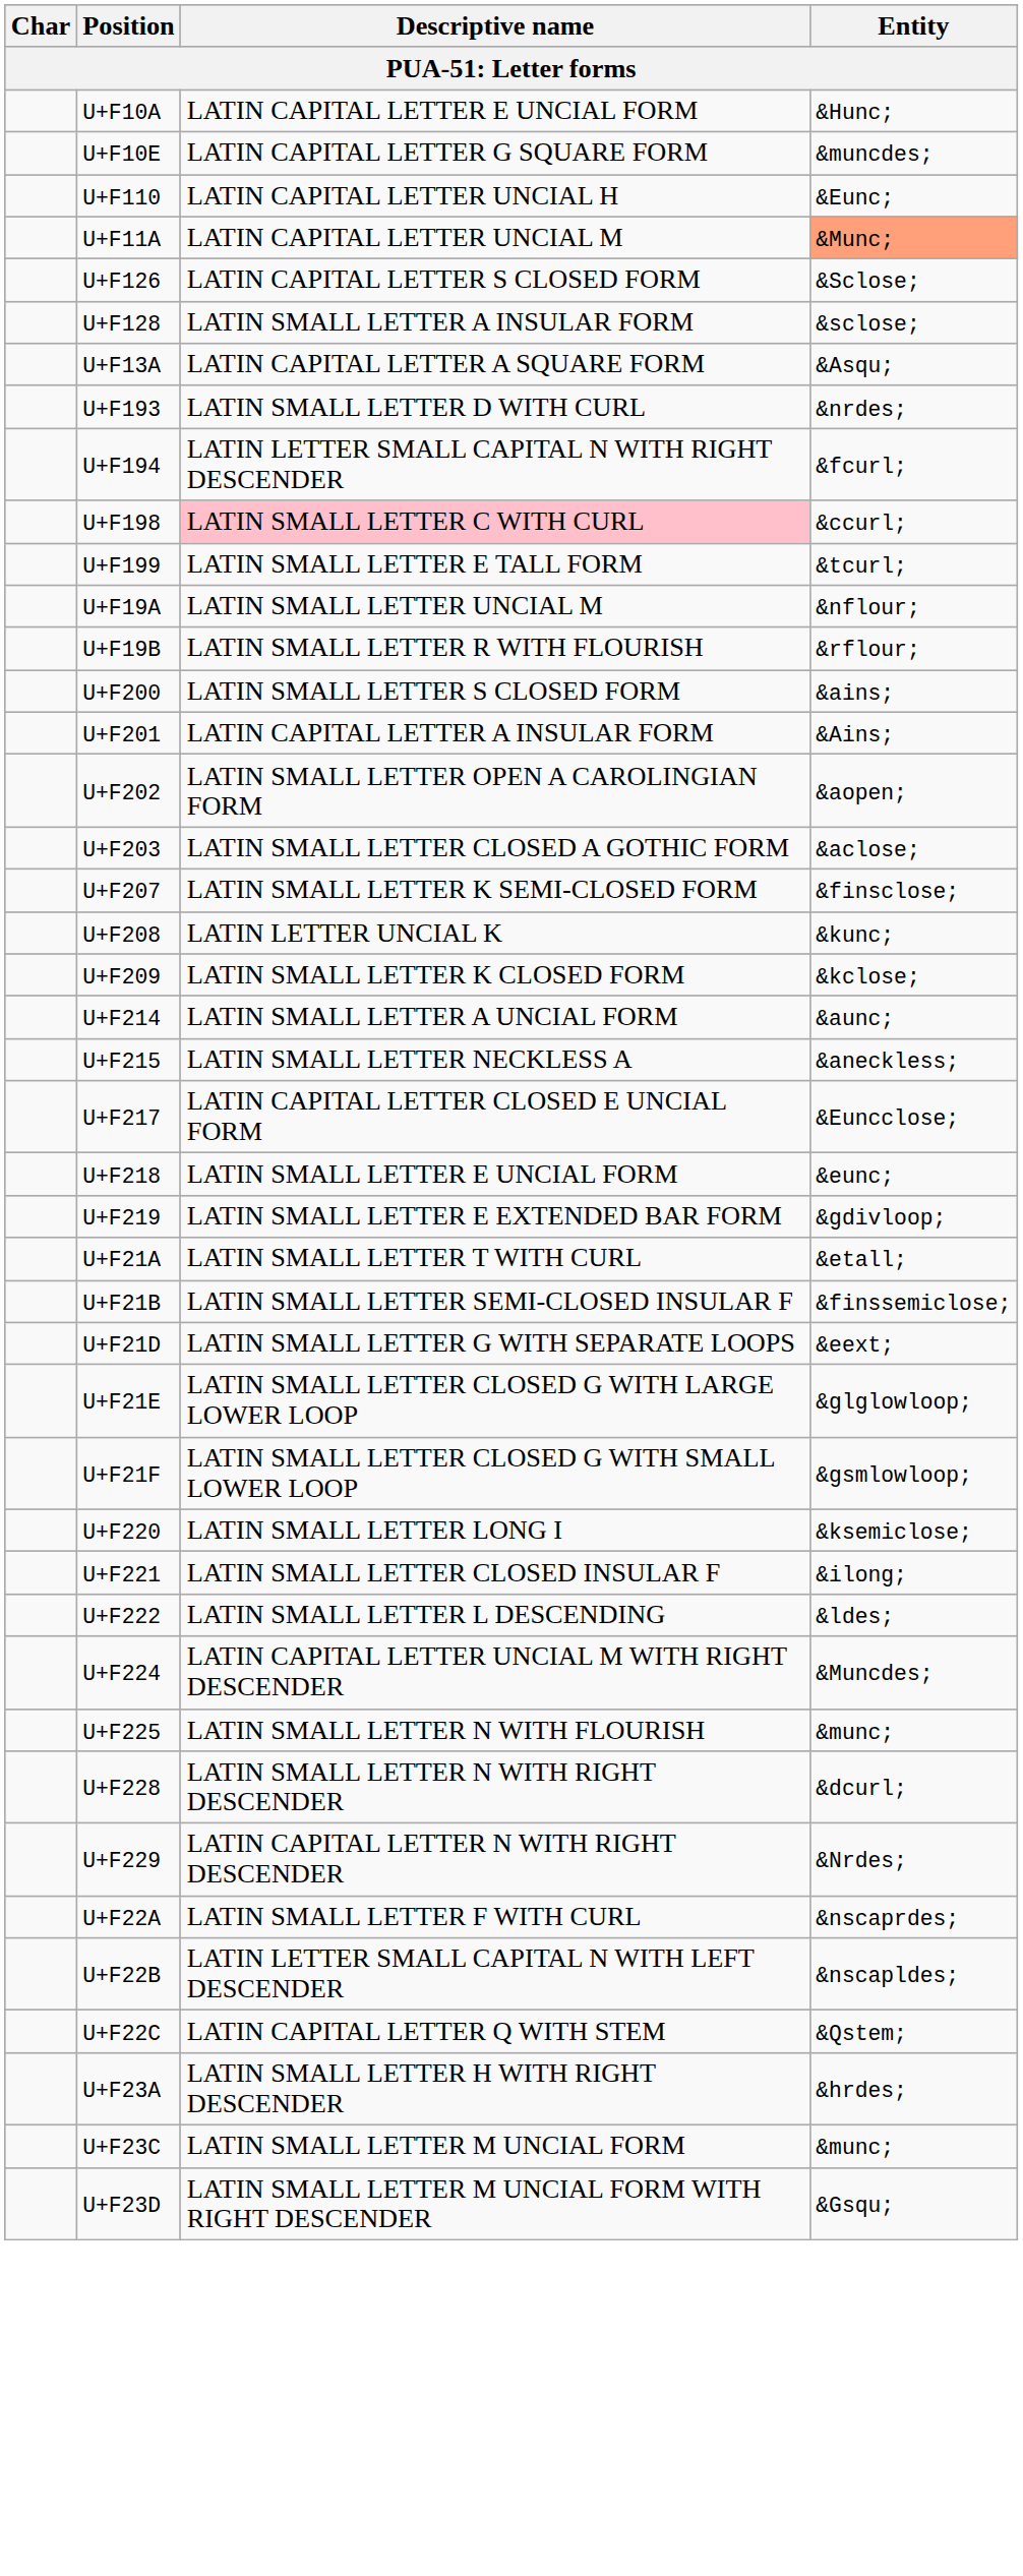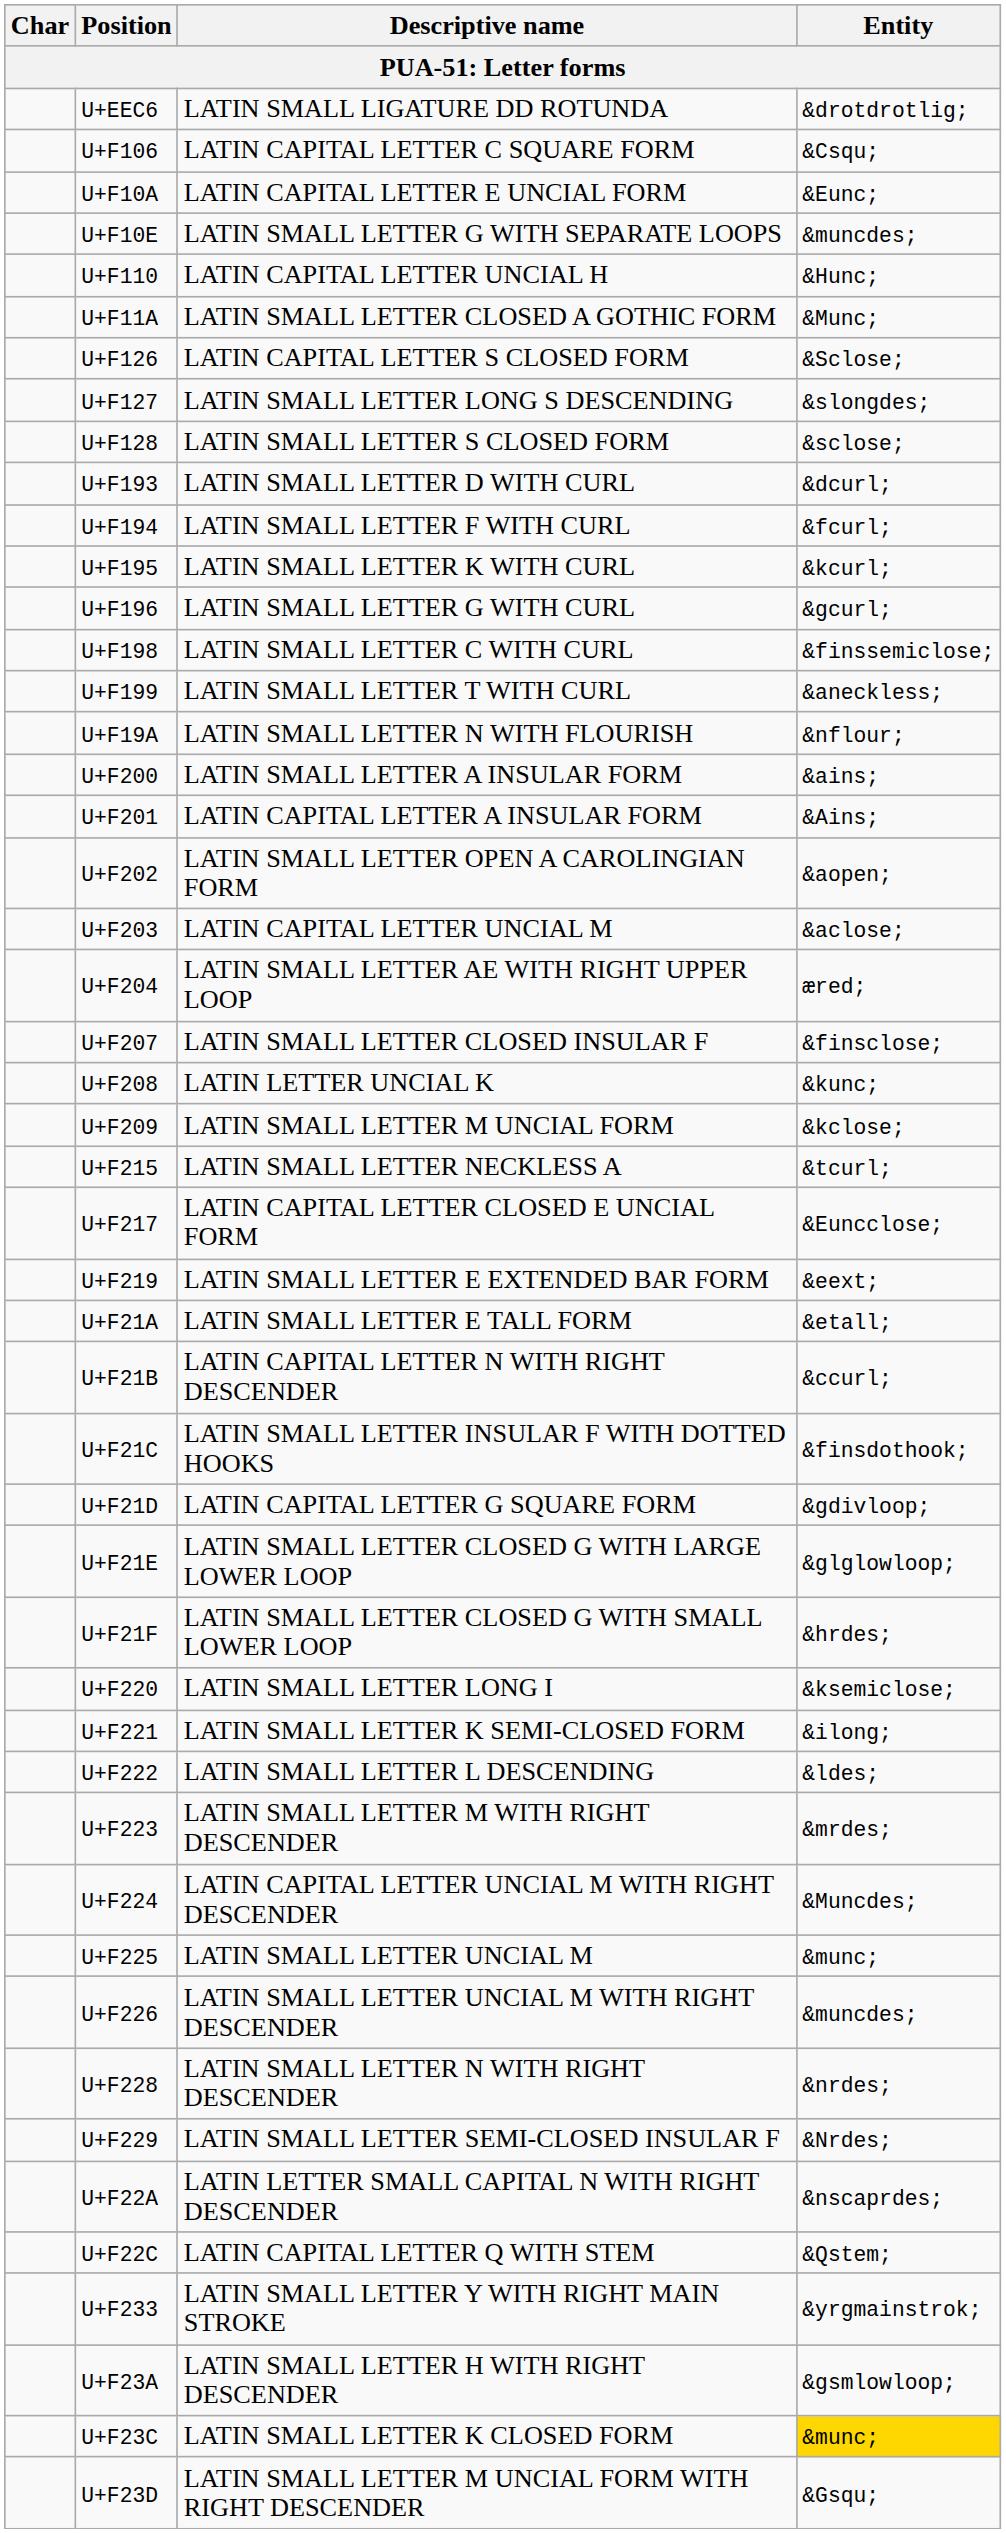+ row: U+EEC6 | LATIN SMALL LIGATURE DD ROTUNDA | &drotdrotlig;
+ row: U+F106 | LATIN CAPITAL LETTER C SQUARE FORM | &Csqu;
U+F10A | Entity: &Hunc; -> &Eunc;
U+F10E | Descriptive name: LATIN CAPITAL LETTER G SQUARE FORM -> LATIN SMALL LETTER G WITH SEPARATE LOOPS
U+F110 | Entity: &Eunc; -> &Hunc;
U+F11A | Descriptive name: LATIN CAPITAL LETTER UNCIAL M -> LATIN SMALL LETTER CLOSED A GOTHIC FORM
U+F11A | Entity: lightsalmon background -> no background
+ row: U+F127 | LATIN SMALL LETTER LONG S DESCENDING | &slongdes;
U+F128 | Descriptive name: LATIN SMALL LETTER A INSULAR FORM -> LATIN SMALL LETTER S CLOSED FORM
- row: U+F13A | LATIN CAPITAL LETTER A SQUARE FORM | &Asqu;
U+F193 | Entity: &nrdes; -> &dcurl;
U+F194 | Descriptive name: LATIN LETTER SMALL CAPITAL N WITH RIGHT DESCENDER -> LATIN SMALL LETTER F WITH CURL
+ row: U+F195 | LATIN SMALL LETTER K WITH CURL | &kcurl;
+ row: U+F196 | LATIN SMALL LETTER G WITH CURL | &gcurl;
U+F198 | Descriptive name: pink background -> no background
U+F198 | Entity: &ccurl; -> &finssemiclose;
U+F199 | Descriptive name: LATIN SMALL LETTER E TALL FORM -> LATIN SMALL LETTER T WITH CURL
U+F199 | Entity: &tcurl; -> &aneckless;
U+F19A | Descriptive name: LATIN SMALL LETTER UNCIAL M -> LATIN SMALL LETTER N WITH FLOURISH
- row: U+F19B | LATIN SMALL LETTER R WITH FLOURISH | &rflour;
U+F200 | Descriptive name: LATIN SMALL LETTER S CLOSED FORM -> LATIN SMALL LETTER A INSULAR FORM
U+F203 | Descriptive name: LATIN SMALL LETTER CLOSED A GOTHIC FORM -> LATIN CAPITAL LETTER UNCIAL M
+ row: U+F204 | LATIN SMALL LETTER AE WITH RIGHT UPPER LOOP | æred;
U+F207 | Descriptive name: LATIN SMALL LETTER K SEMI-CLOSED FORM -> LATIN SMALL LETTER CLOSED INSULAR F
U+F209 | Descriptive name: LATIN SMALL LETTER K CLOSED FORM -> LATIN SMALL LETTER M UNCIAL FORM
- row: U+F214 | LATIN SMALL LETTER A UNCIAL FORM | &aunc;
U+F215 | Entity: &aneckless; -> &tcurl;
- row: U+F218 | LATIN SMALL LETTER E UNCIAL FORM | &eunc;
U+F219 | Entity: &gdivloop; -> &eext;
U+F21A | Descriptive name: LATIN SMALL LETTER T WITH CURL -> LATIN SMALL LETTER E TALL FORM
U+F21B | Descriptive name: LATIN SMALL LETTER SEMI-CLOSED INSULAR F -> LATIN CAPITAL LETTER N WITH RIGHT DESCENDER
U+F21B | Entity: &finssemiclose; -> &ccurl;
+ row: U+F21C | LATIN SMALL LETTER INSULAR F WITH DOTTED HOOKS | &finsdothook;
U+F21D | Descriptive name: LATIN SMALL LETTER G WITH SEPARATE LOOPS -> LATIN CAPITAL LETTER G SQUARE FORM
U+F21D | Entity: &eext; -> &gdivloop;
U+F21F | Entity: &gsmlowloop; -> &hrdes;
U+F221 | Descriptive name: LATIN SMALL LETTER CLOSED INSULAR F -> LATIN SMALL LETTER K SEMI-CLOSED FORM
+ row: U+F223 | LATIN SMALL LETTER M WITH RIGHT DESCENDER | &mrdes;
U+F225 | Descriptive name: LATIN SMALL LETTER N WITH FLOURISH -> LATIN SMALL LETTER UNCIAL M
+ row: U+F226 | LATIN SMALL LETTER UNCIAL M WITH RIGHT DESCENDER | &muncdes;
U+F228 | Entity: &dcurl; -> &nrdes;
U+F229 | Descriptive name: LATIN CAPITAL LETTER N WITH RIGHT DESCENDER -> LATIN SMALL LETTER SEMI-CLOSED INSULAR F
U+F22A | Descriptive name: LATIN SMALL LETTER F WITH CURL -> LATIN LETTER SMALL CAPITAL N WITH RIGHT DESCENDER
- row: U+F22B | LATIN LETTER SMALL CAPITAL N WITH LEFT DESCENDER | &nscapldes;
+ row: U+F233 | LATIN SMALL LETTER Y WITH RIGHT MAIN STROKE | &yrgmainstrok;
U+F23A | Entity: &hrdes; -> &gsmlowloop;
U+F23C | Descriptive name: LATIN SMALL LETTER M UNCIAL FORM -> LATIN SMALL LETTER K CLOSED FORM
U+F23C | Entity: no background -> gold background
